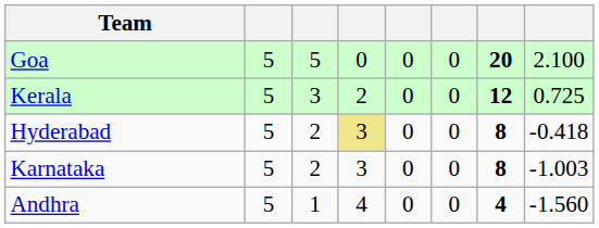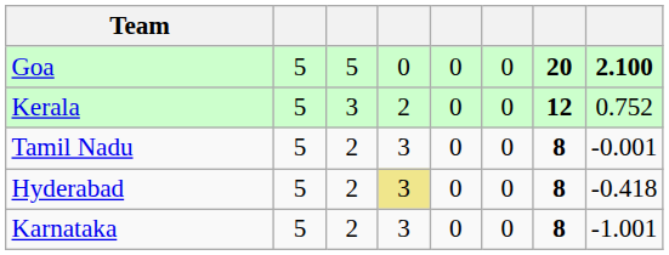Goa | column 8: normal -> bold
Kerala | column 8: 0.725 -> 0.752
+ row: Tamil Nadu | 5 | 2 | 3 | 0 | 0 | 8 | -0.001
Karnataka | column 8: -1.003 -> -1.001
- row: Andhra | 5 | 1 | 4 | 0 | 0 | 4 | -1.560
